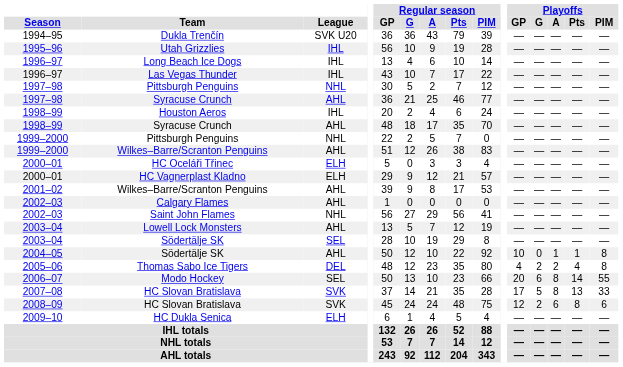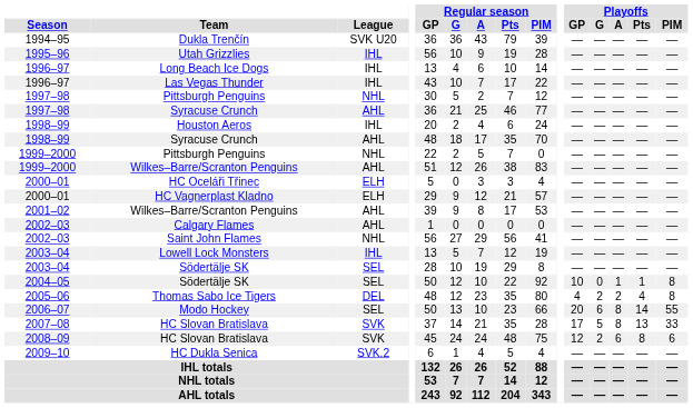Lowell Lock Monsters | League: AHL -> IHL
2004–05 / Södertälje SK | League: AHL -> SEL
HC Dukla Senica | League: ELH -> SVK.2
